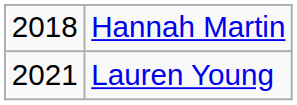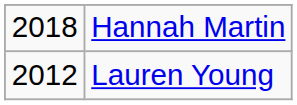Lauren Young | column 1: 2021 -> 2012
